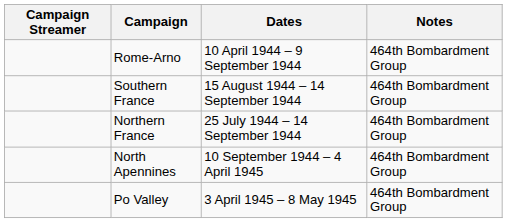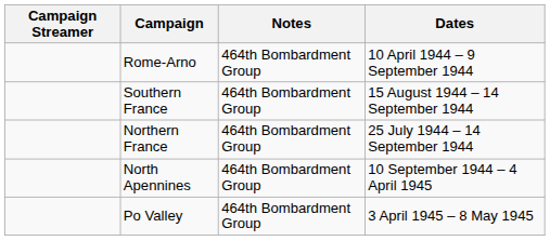columns swapped: Dates <-> Notes
